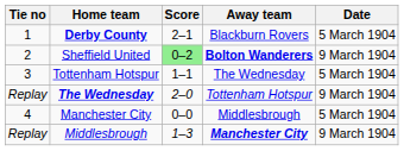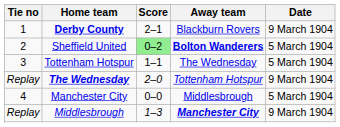Derby County | Date: 5 March 1904 -> 9 March 1904
Sheffield United | Date: 9 March 1904 -> 5 March 1904
